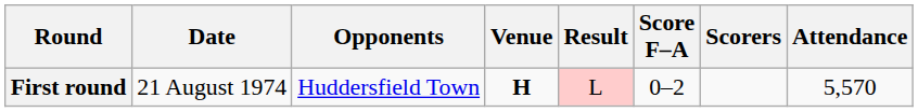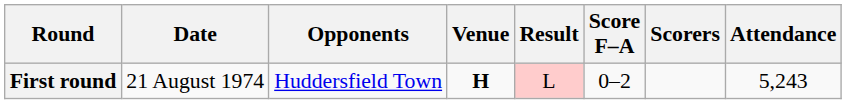First round | Attendance: 5,570 -> 5,243
